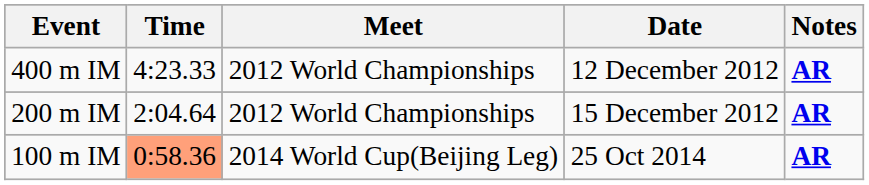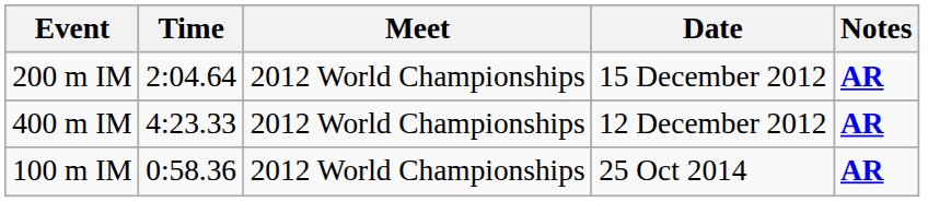rows swapped: 200 m IM <-> 400 m IM
100 m IM | Time: lightsalmon background -> no background
100 m IM | Meet: 2014 World Cup(Beijing Leg) -> 2012 World Championships
